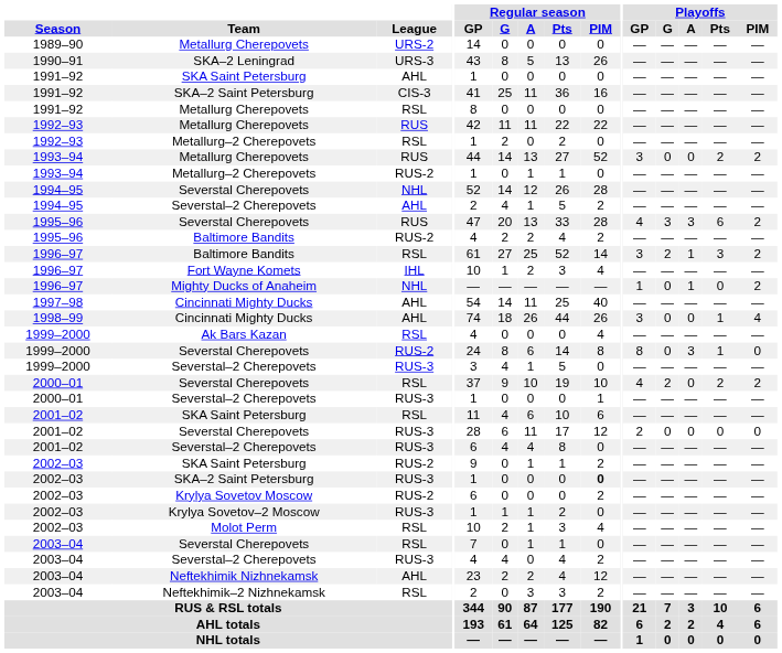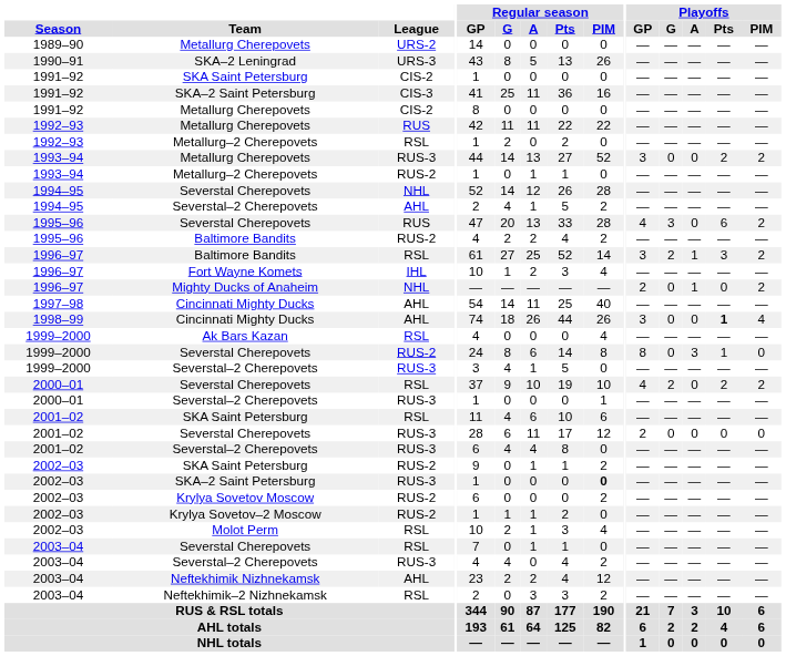1991–92 / SKA Saint Petersburg | League: AHL -> CIS-2
1991–92 / Metallurg Cherepovets | League: RSL -> CIS-2
1993–94 / Metallurg Cherepovets | League: RUS -> RUS-3
1995–96 / Severstal Cherepovets | Playoffs / A: 3 -> 0
Mighty Ducks of Anaheim | Playoffs / GP: 1 -> 2
1998–99 / Cincinnati Mighty Ducks | Playoffs / Pts: normal -> bold
Krylya Sovetov–2 Moscow | League: RUS-3 -> RUS-2
